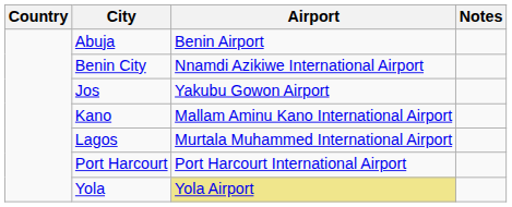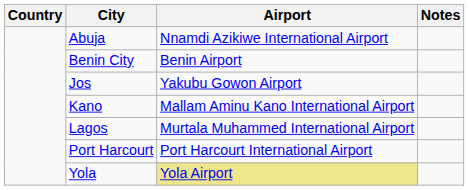Abuja | Airport: Benin Airport -> Nnamdi Azikiwe International Airport
Benin City | Airport: Nnamdi Azikiwe International Airport -> Benin Airport
